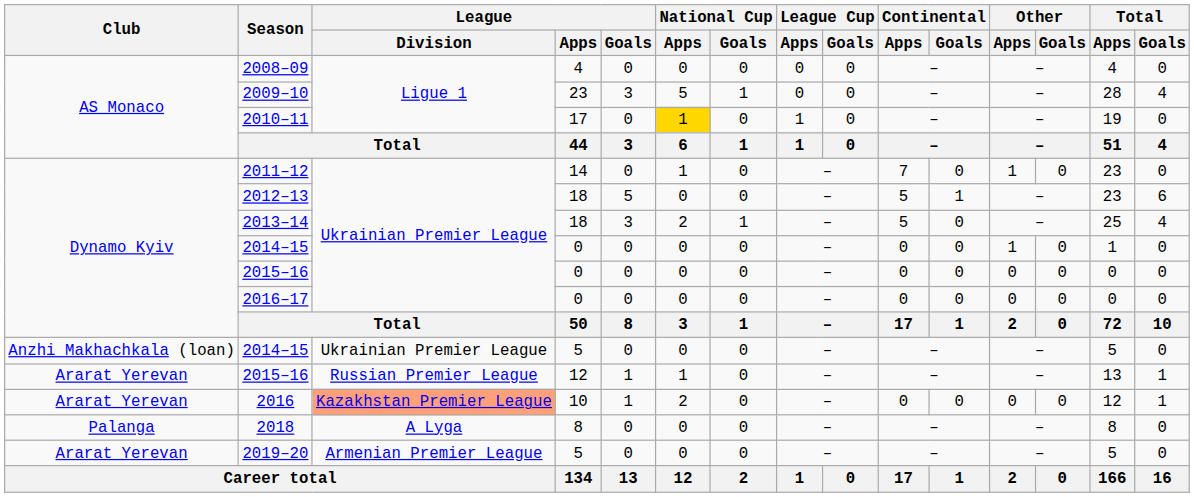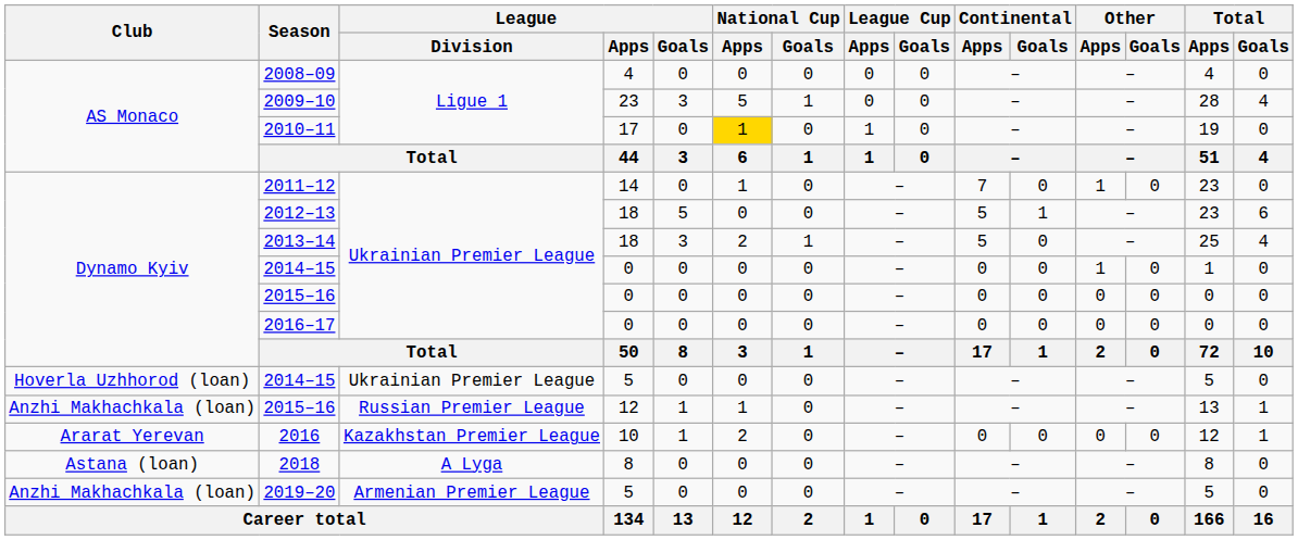2014–15 / 5 | Club: Anzhi Makhachkala (loan) -> Hoverla Uzhhorod (loan)
2015–16 / 12 | Club: Ararat Yerevan -> Anzhi Makhachkala (loan)
2016 | League / Division: lightsalmon background -> no background
2018 | Club: Palanga -> Astana (loan)
2019–20 | Club: Ararat Yerevan -> Anzhi Makhachkala (loan)
